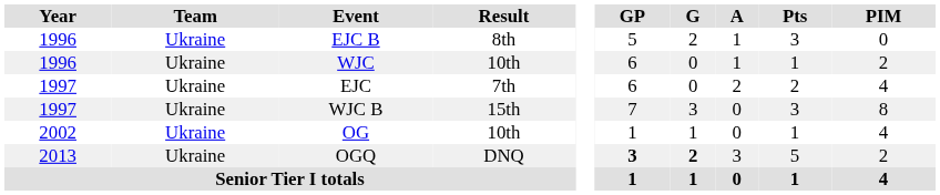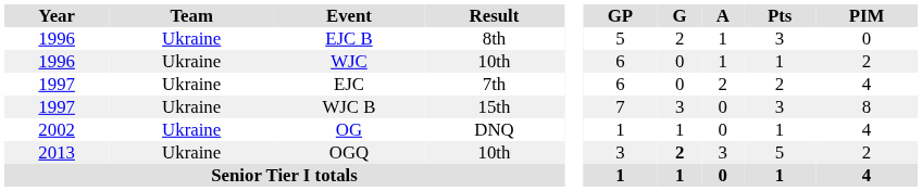OG | Result: 10th -> DNQ
OGQ | Result: DNQ -> 10th
OGQ | GP: bold -> normal
